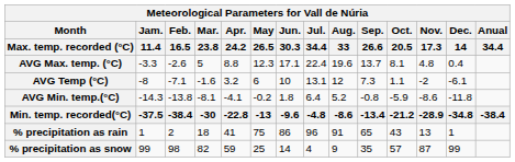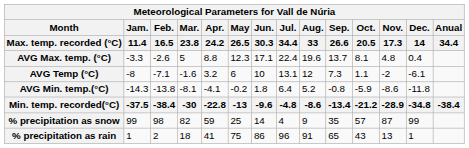rows swapped: % precipitation as rain <-> % precipitation as snow
